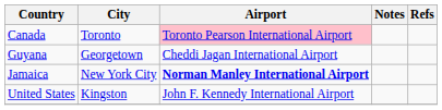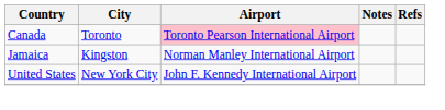- row: Guyana | Georgetown | Cheddi Jagan International Airport
Jamaica | City: New York City -> Kingston
Jamaica | Airport: bold -> normal
United States | City: Kingston -> New York City
